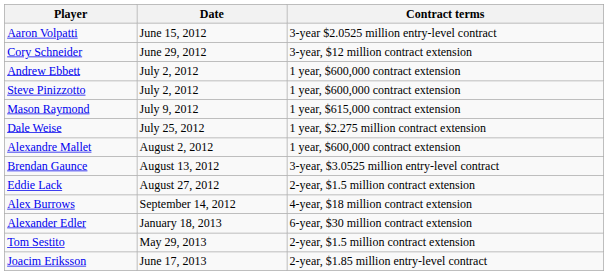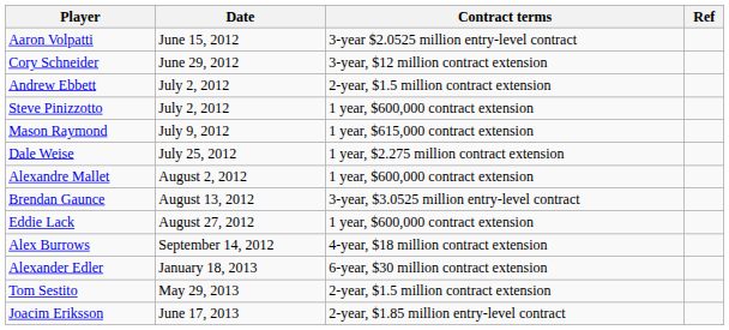+ column: Ref
Andrew Ebbett | Contract terms: 1 year, $600,000 contract extension -> 2-year, $1.5 million contract extension
Eddie Lack | Contract terms: 2-year, $1.5 million contract extension -> 1 year, $600,000 contract extension
